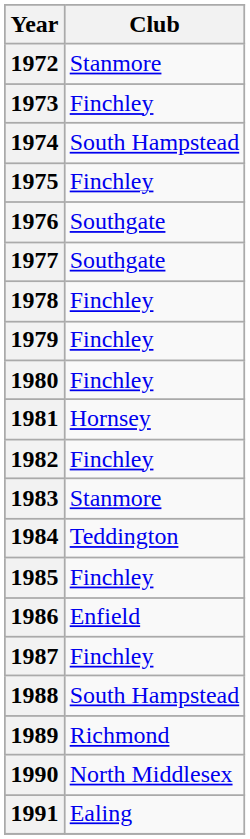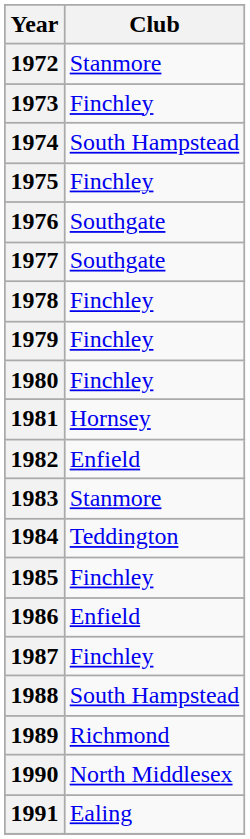1982 | Club: Finchley -> Enfield
